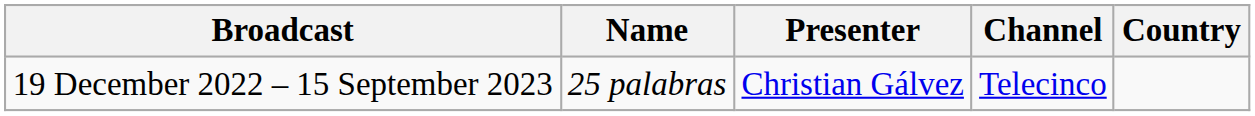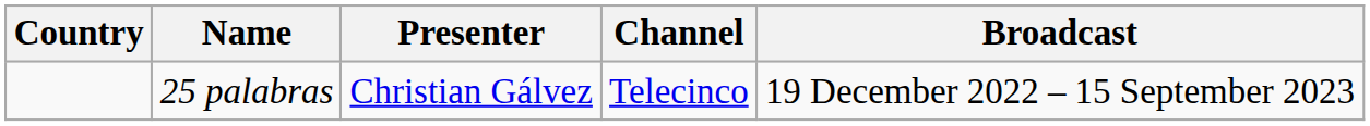columns swapped: Country <-> Broadcast
